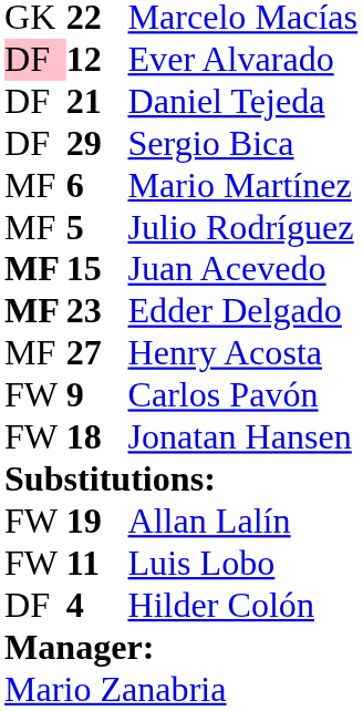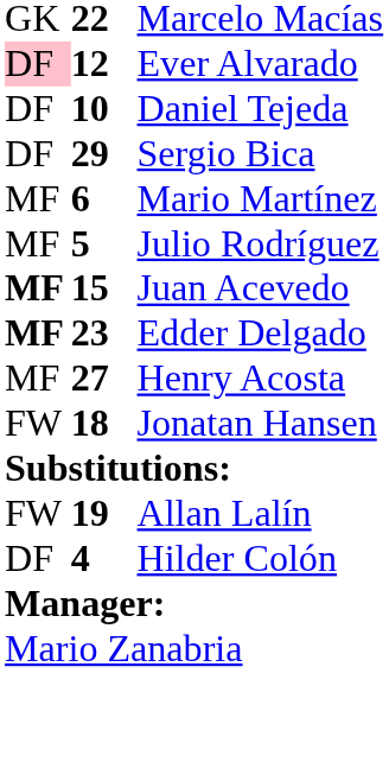Daniel Tejeda | column 2: 21 -> 10
- row: FW | 9 | Carlos Pavón
- row: FW | 11 | Luis Lobo
